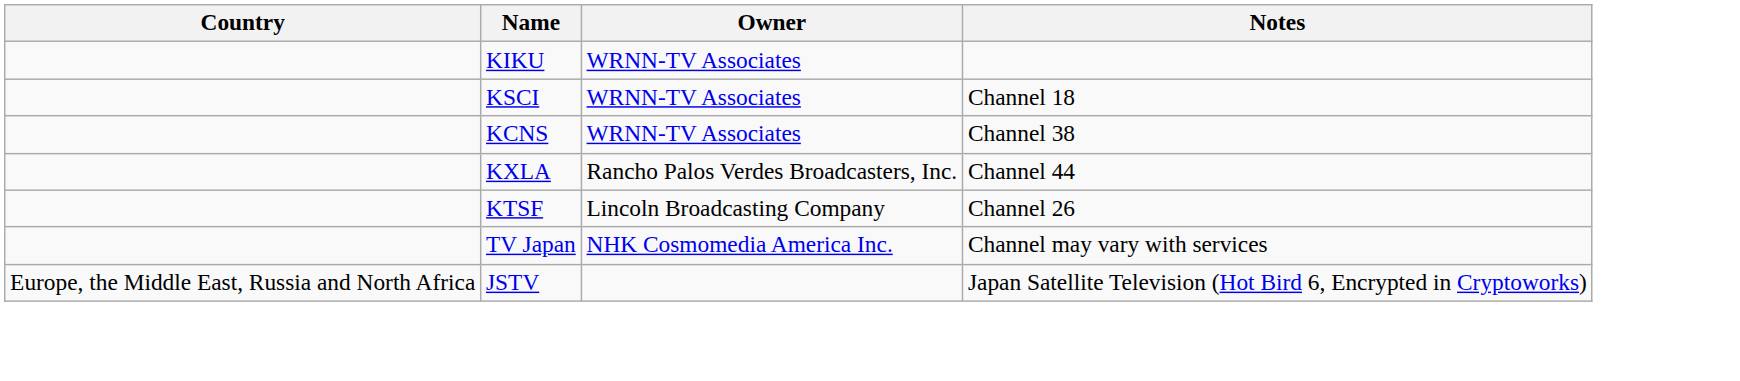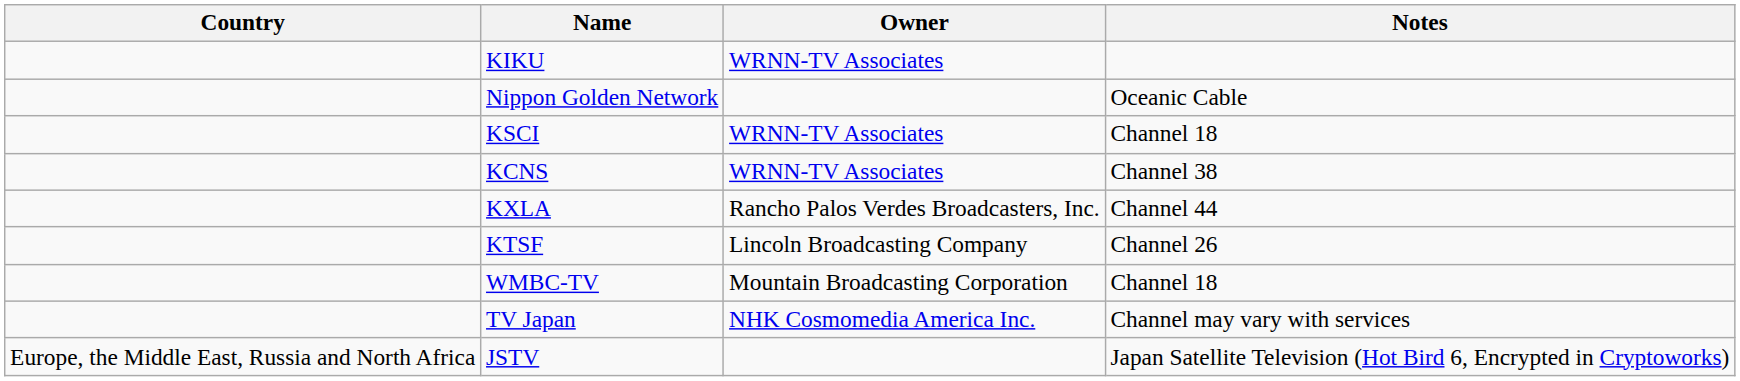+ row: Nippon Golden Network | Oceanic Cable
+ row: WMBC-TV | Mountain Broadcasting Corporation | Channel 18
